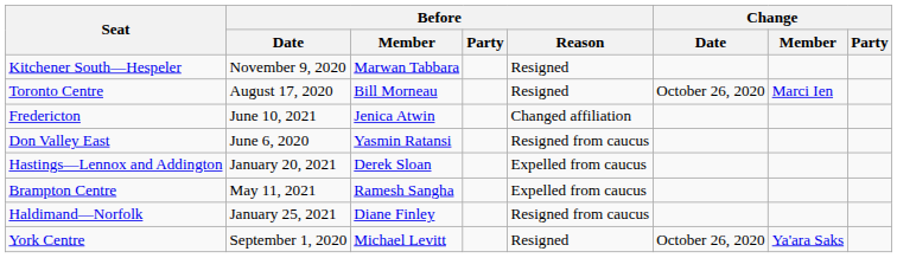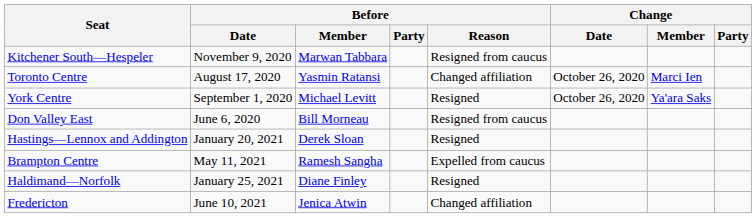Kitchener South—Hespeler | Before / Reason: Resigned -> Resigned from caucus
Toronto Centre | Before / Member: Bill Morneau -> Yasmin Ratansi
Toronto Centre | Before / Reason: Resigned -> Changed affiliation
rows swapped: York Centre <-> Fredericton
Don Valley East | Before / Member: Yasmin Ratansi -> Bill Morneau
Hastings—Lennox and Addington | Before / Reason: Expelled from caucus -> Resigned
Haldimand—Norfolk | Before / Reason: Resigned from caucus -> Resigned
